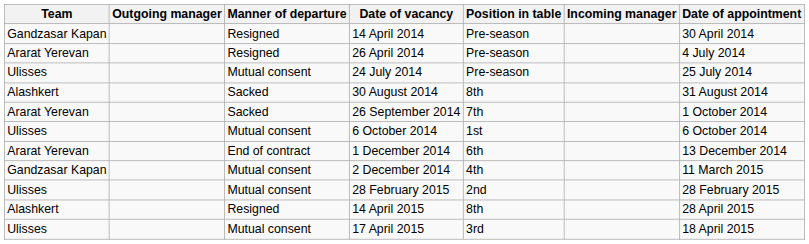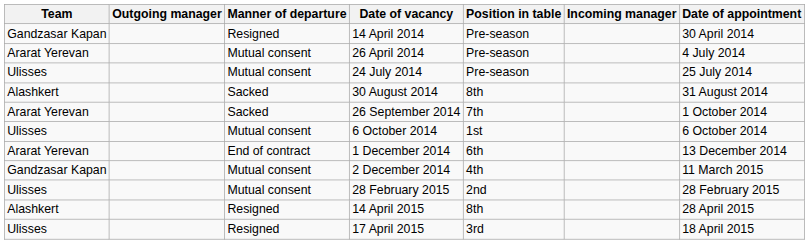26 April 2014 | Manner of departure: Resigned -> Mutual consent
17 April 2015 | Manner of departure: Mutual consent -> Resigned
